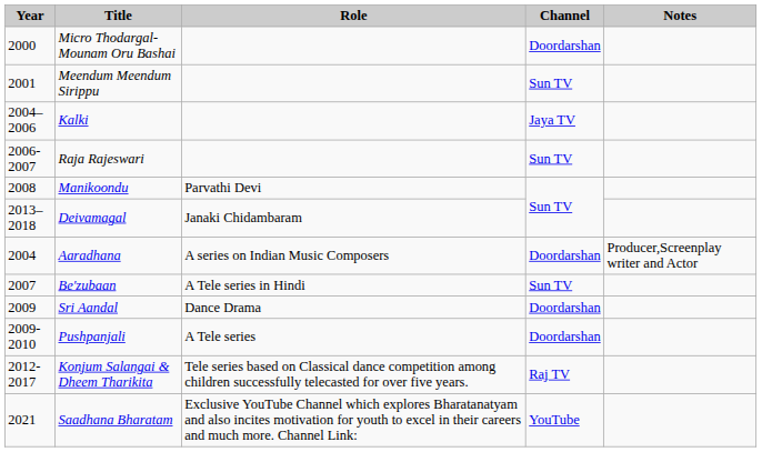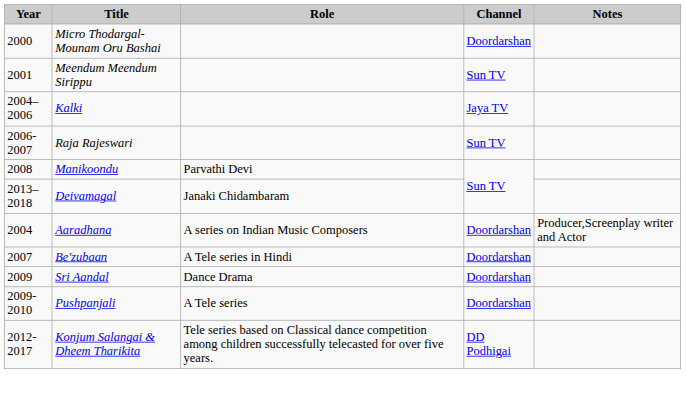Be'zubaan | Channel: Sun TV -> Doordarshan
Konjum Salangai & Dheem Tharikita | Channel: Raj TV -> DD Podhigai
- row: 2021 | Saadhana Bharatam | Exclusive YouTube Channel which explores Bharatanatyam and also incites motivation for youth to excel in their careers and much more. Channel Link: | YouTube
